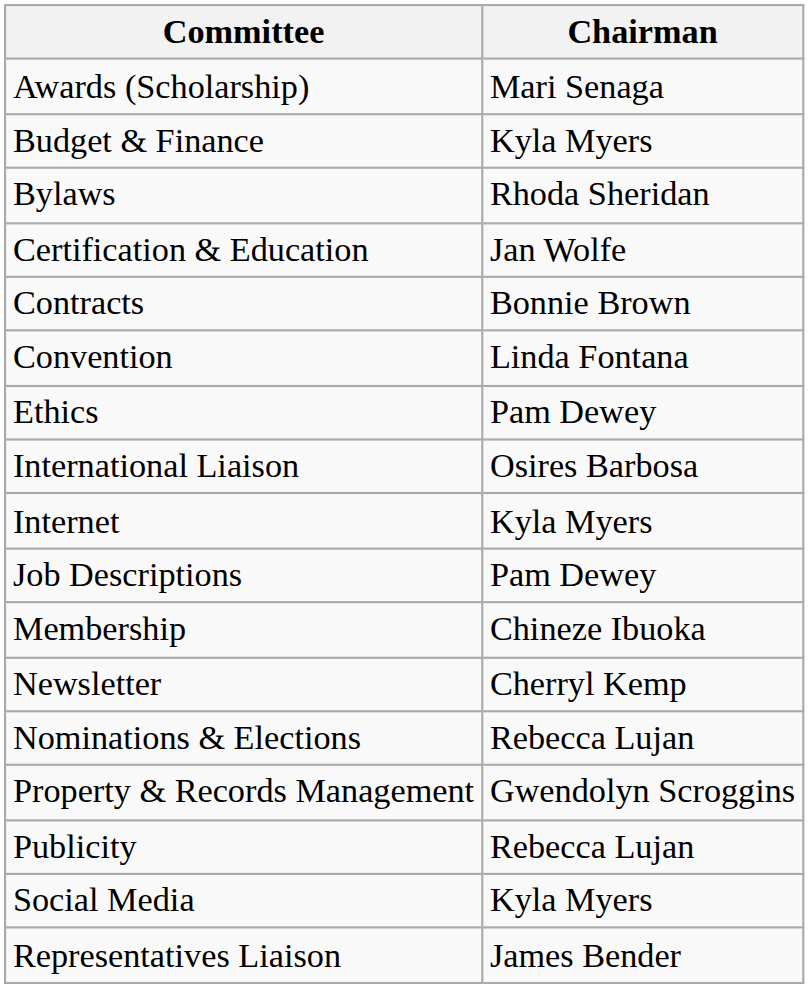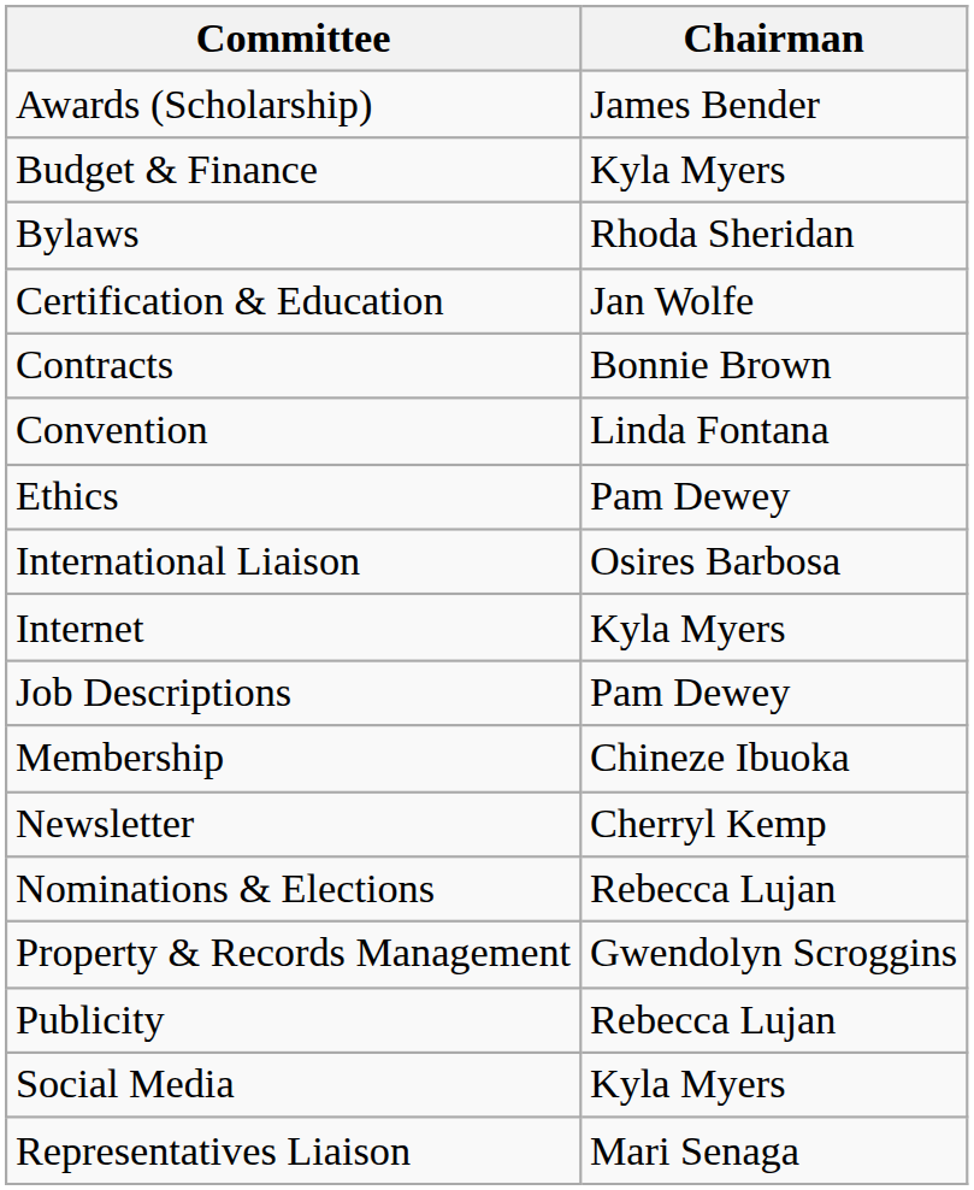Awards (Scholarship) | Chairman: Mari Senaga -> James Bender
Representatives Liaison | Chairman: James Bender -> Mari Senaga
